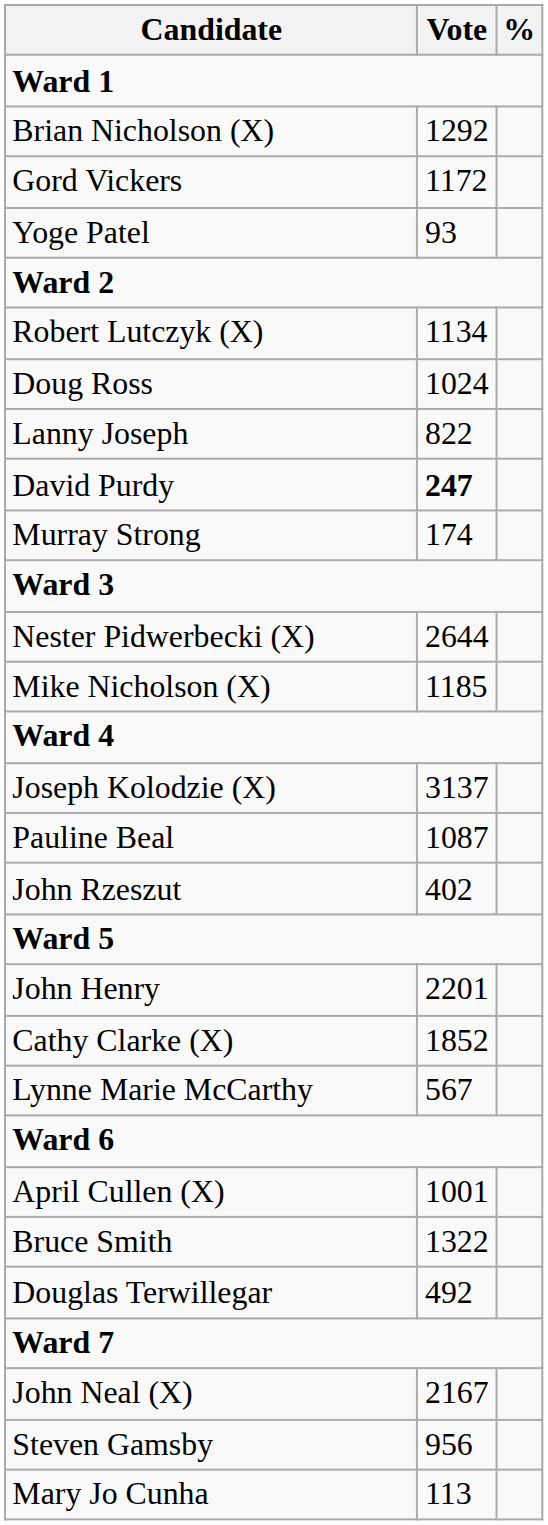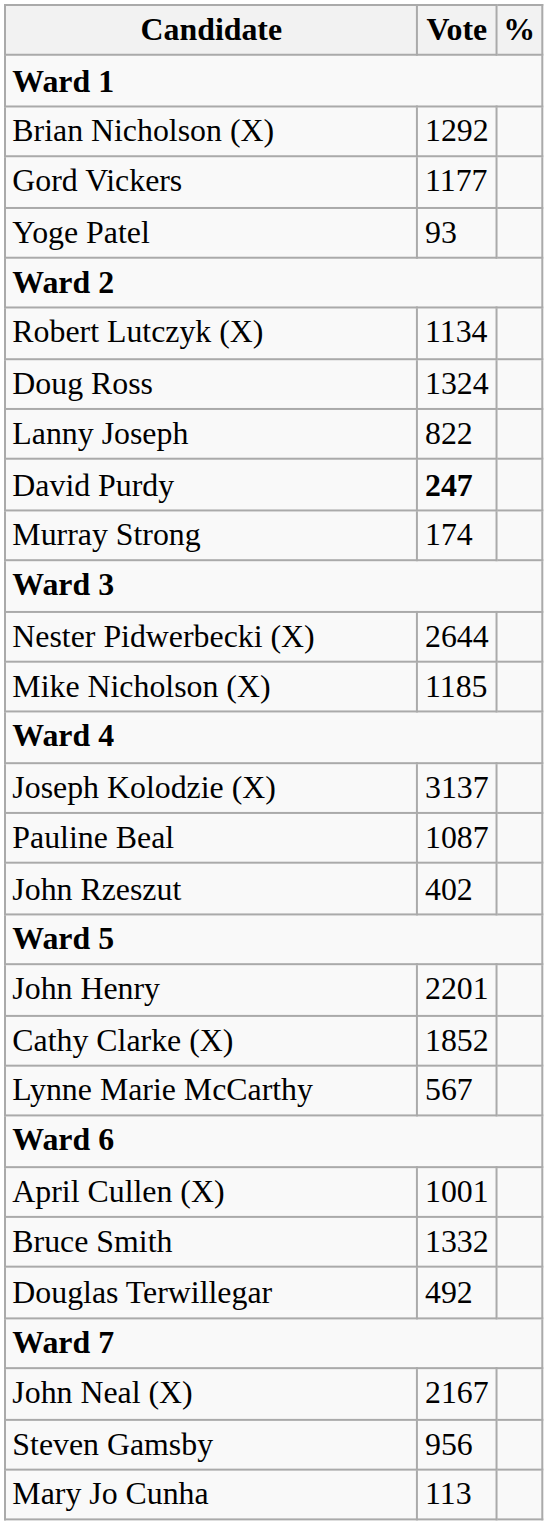Gord Vickers | Vote: 1172 -> 1177
Doug Ross | Vote: 1024 -> 1324
Bruce Smith | Vote: 1322 -> 1332
